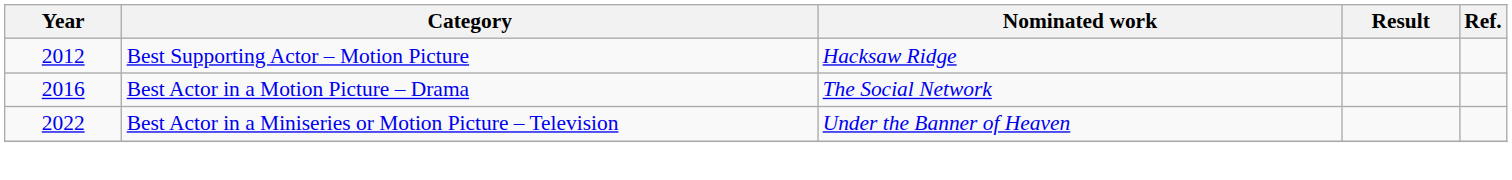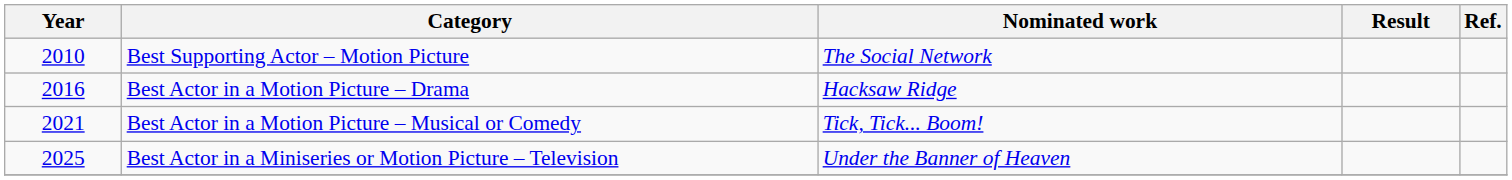Best Supporting Actor – Motion Picture | Year: 2012 -> 2010
Best Supporting Actor – Motion Picture | Nominated work: Hacksaw Ridge -> The Social Network
Best Actor in a Motion Picture – Drama | Nominated work: The Social Network -> Hacksaw Ridge
+ row: 2021 | Best Actor in a Motion Picture – Musical or Comedy | Tick, Tick... Boom!
Best Actor in a Miniseries or Motion Picture – Television | Year: 2022 -> 2025
